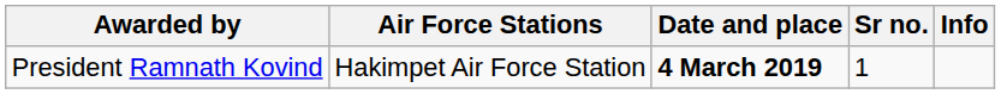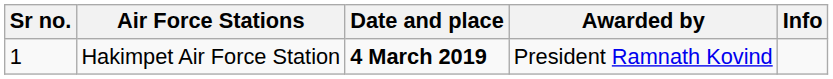columns swapped: Sr no. <-> Awarded by
